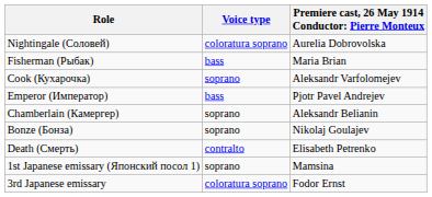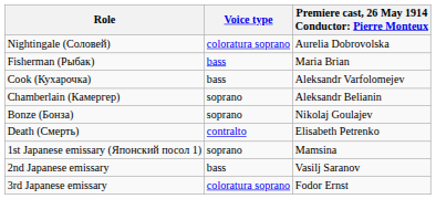Cook (Кухарочка) | Voice type: soprano -> bass
- row: Emperor (Император) | bass | Pjotr Pavel Andrejev
+ row: 2nd Japanese emissary | bass | Vasilj Saranov
